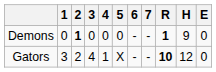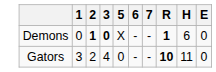- column: 4 | 0 | 1
Demons | 3: normal -> bold
Demons | 5: 0 -> X
Demons | H: 9 -> 6
Gators | 5: X -> 0
Gators | H: 12 -> 11
